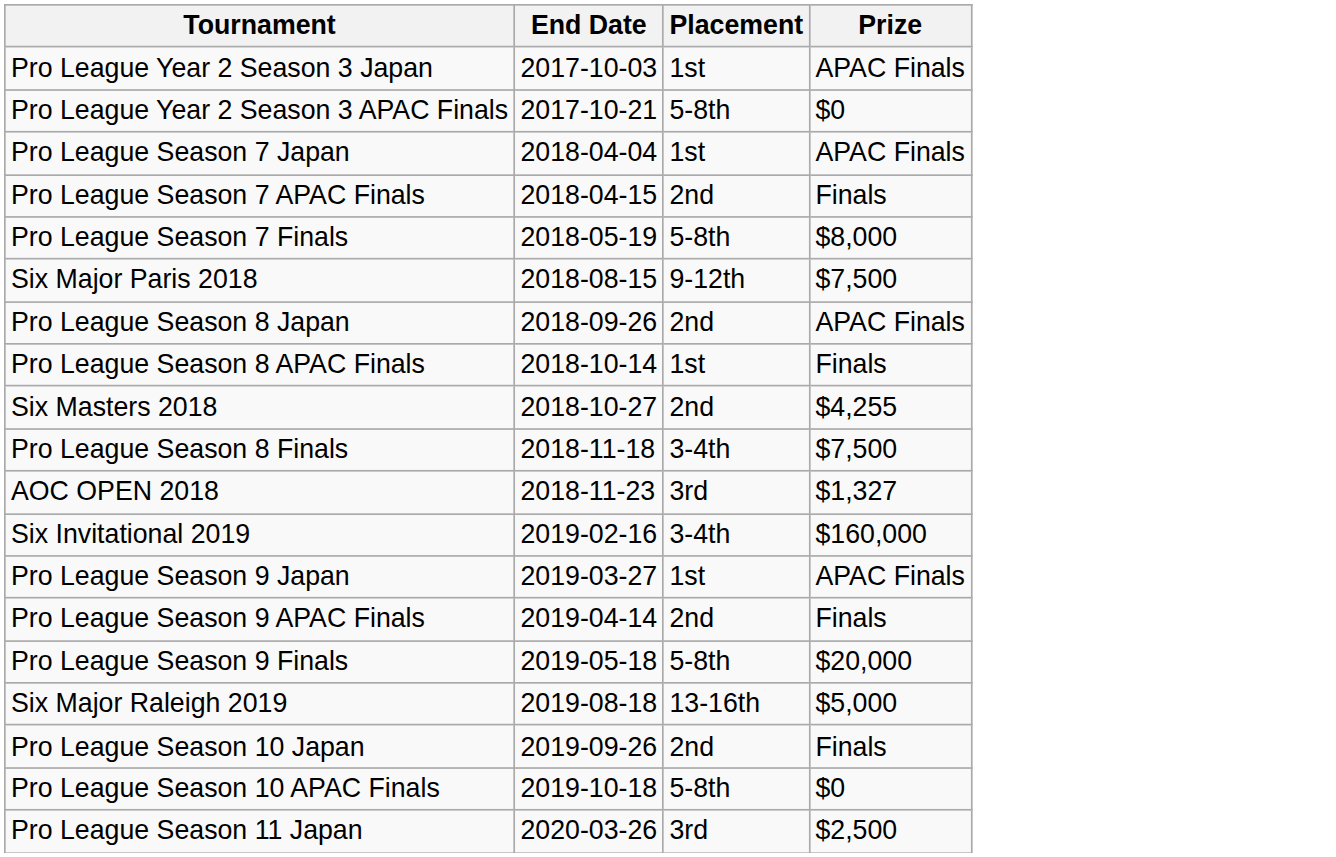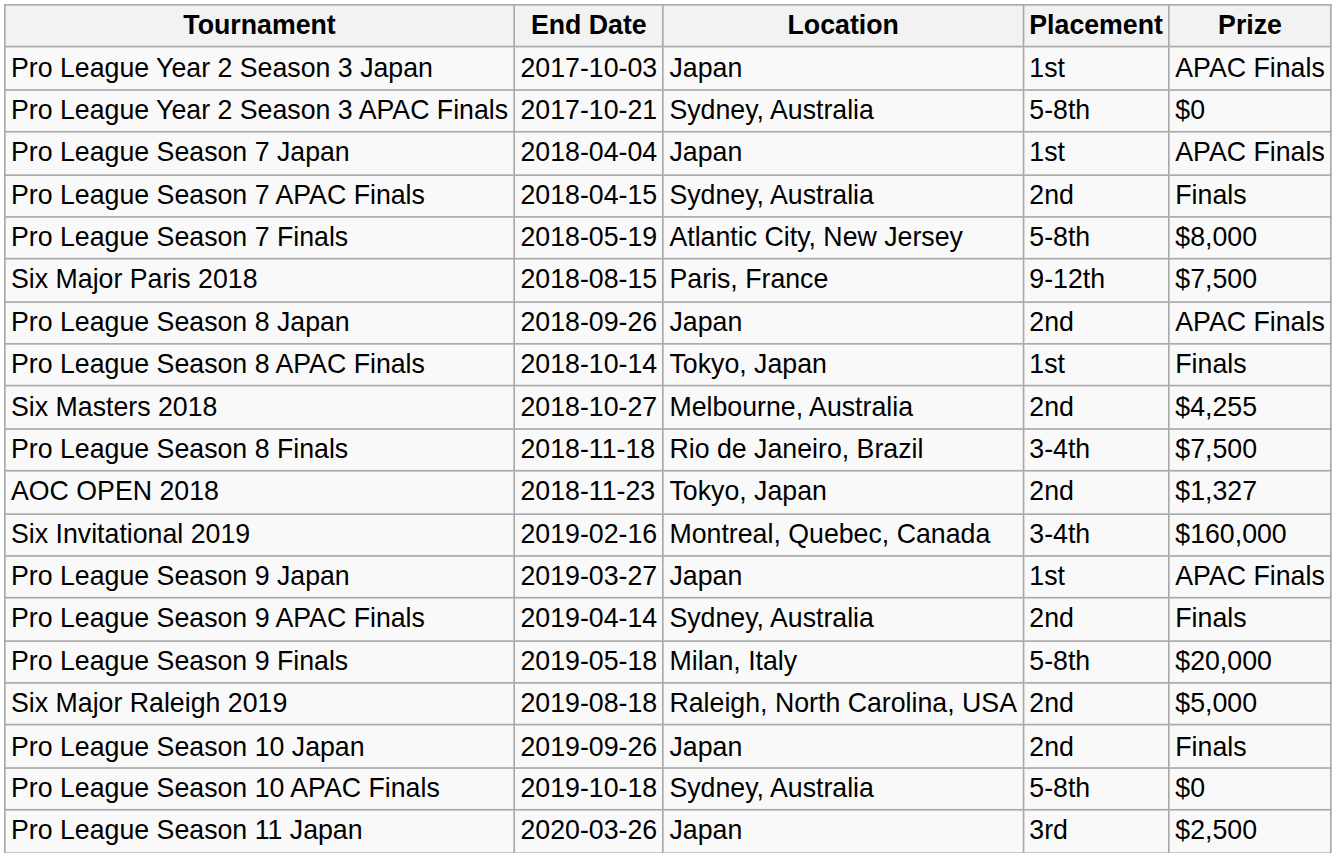+ column: Location | Japan | Sydney, Australia | Japan | Sydney, Australia | Atlantic City, New Jersey | Paris, France | Japan | Tokyo, Japan | Melbourne, Australia | Rio de Janeiro, Brazil | Tokyo, Japan | Montreal, Quebec, Canada | Japan | Sydney, Australia | Milan, Italy | Raleigh, North Carolina, USA | Japan | Sydney, Australia | Japan
AOC OPEN 2018 | Placement: 3rd -> 2nd
Six Major Raleigh 2019 | Placement: 13-16th -> 2nd
